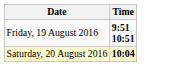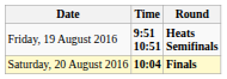+ column: Round | Heats Semifinals | Finals
